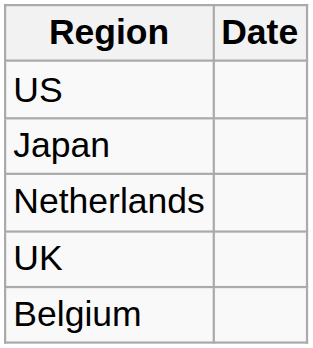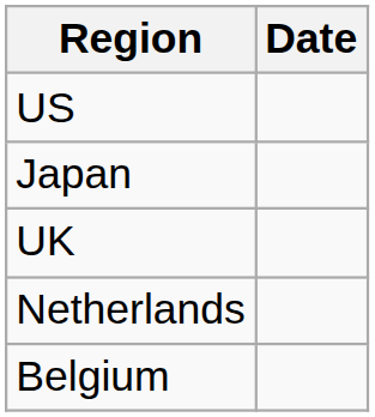rows swapped: UK <-> Netherlands
